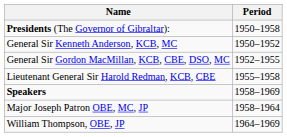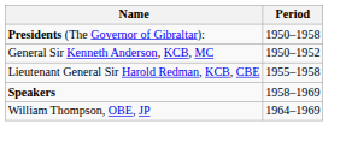- row: General Sir Gordon MacMillan, KCB, CBE, DSO, MC | 1952–1955
- row: Major Joseph Patron OBE, MC, JP | 1958–1964
